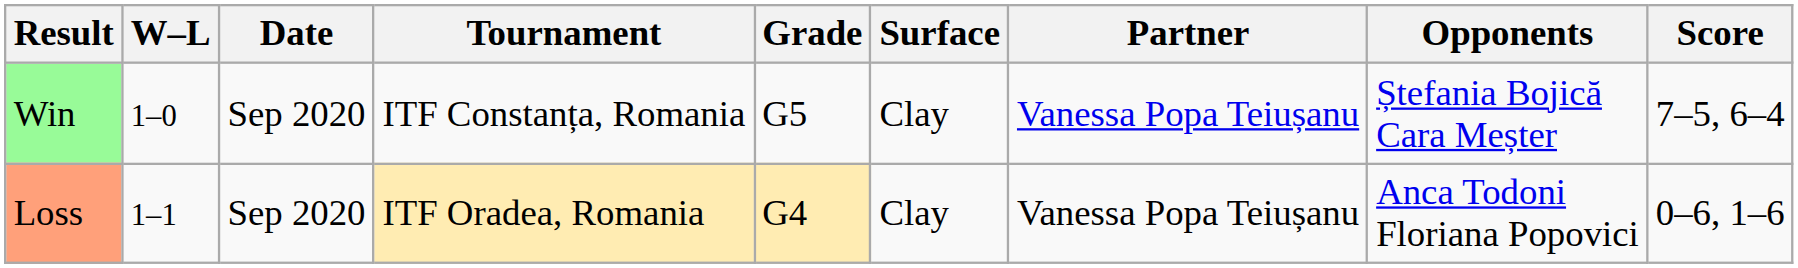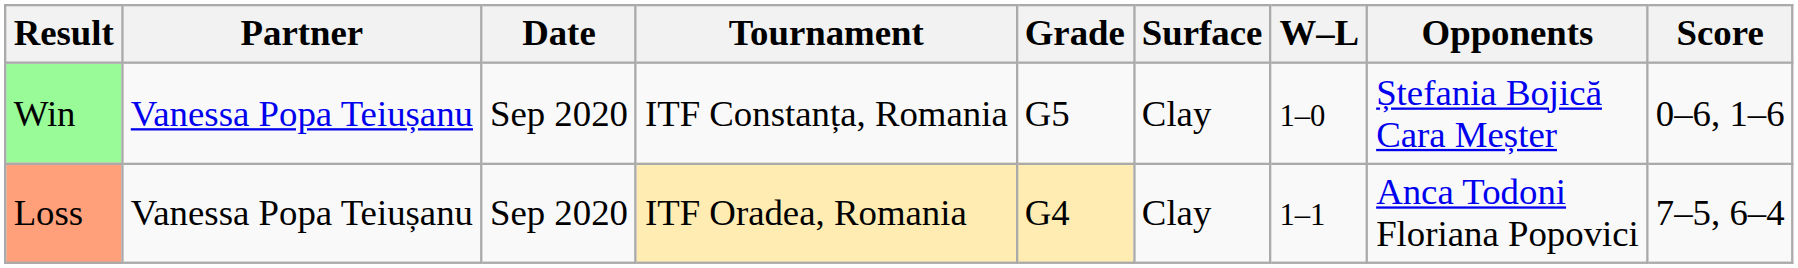columns swapped: W–L <-> Partner
Win | Score: 7–5, 6–4 -> 0–6, 1–6
Loss | Score: 0–6, 1–6 -> 7–5, 6–4
